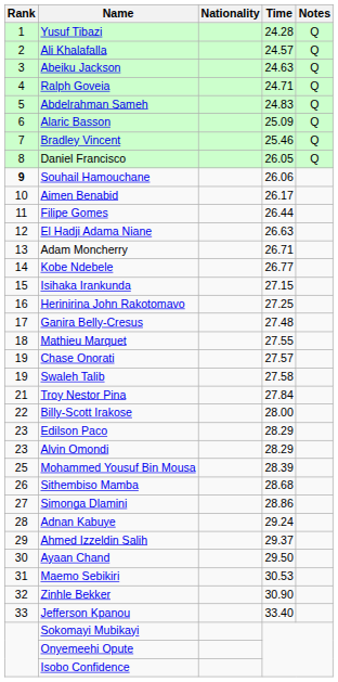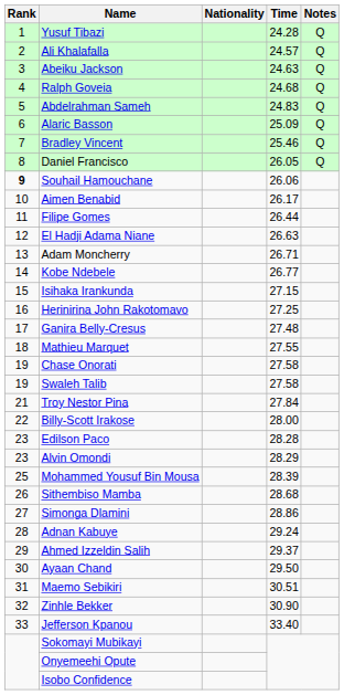Ralph Goveia | Time: 24.71 -> 24.68
Chase Onorati | Time: 27.57 -> 27.58
Edilson Paco | Time: 28.29 -> 28.28
Maemo Sebikiri | Time: 30.53 -> 30.51
